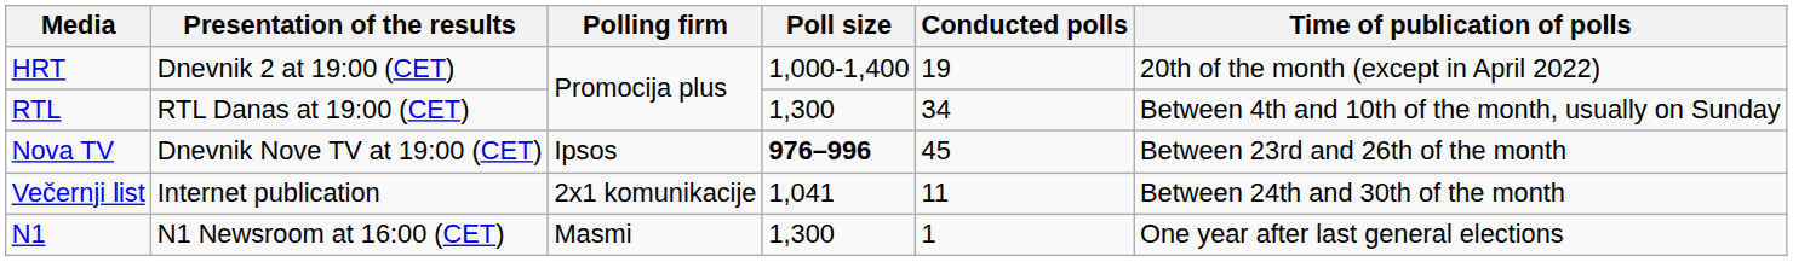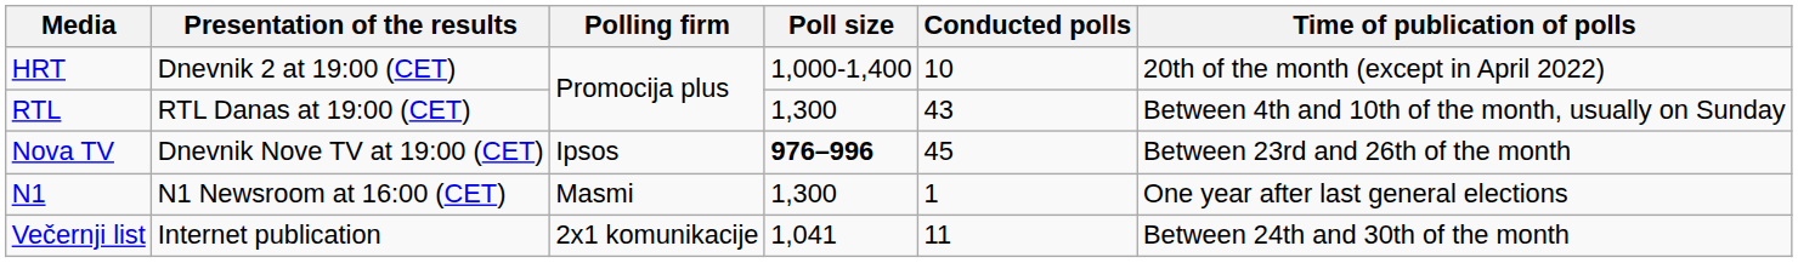HRT | Conducted polls: 19 -> 10
RTL | Conducted polls: 34 -> 43
rows swapped: N1 <-> Večernji list
